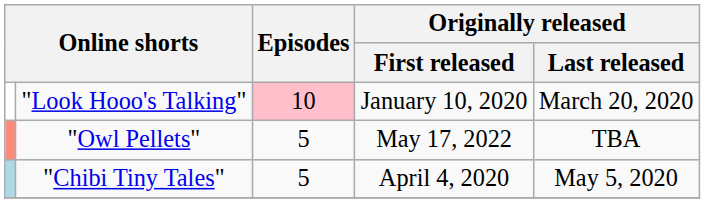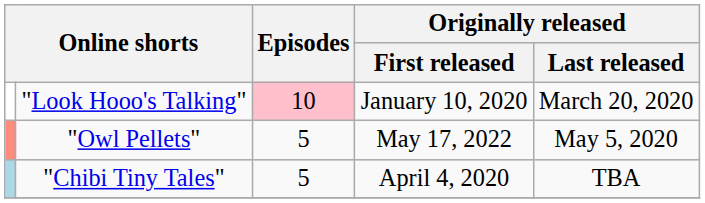"Owl Pellets" | Originally released / Last released: TBA -> May 5, 2020
"Chibi Tiny Tales" | Originally released / Last released: May 5, 2020 -> TBA
